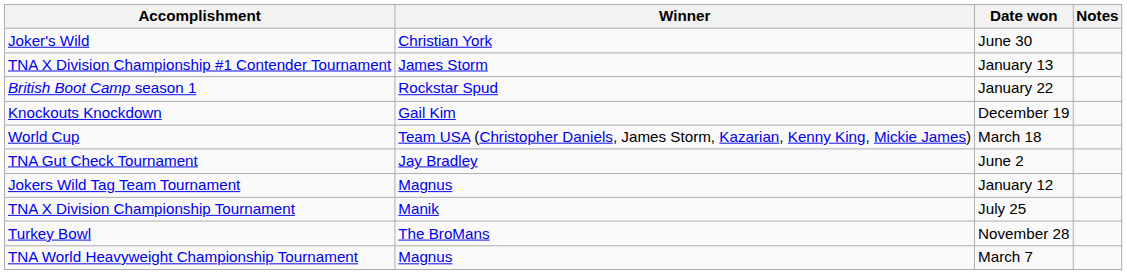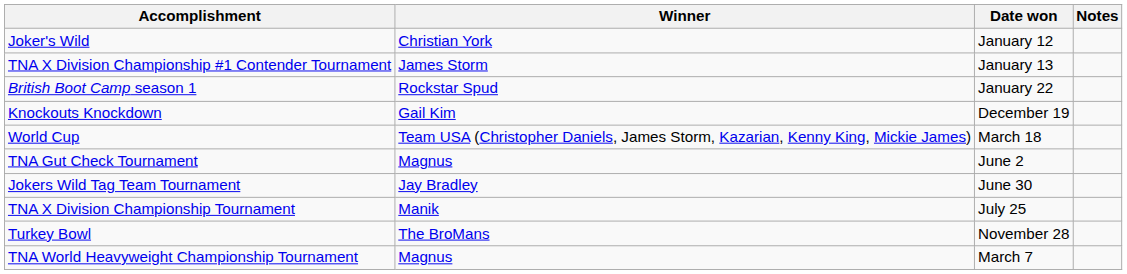Joker's Wild | Date won: June 30 -> January 12
TNA Gut Check Tournament | Winner: Jay Bradley -> Magnus
Jokers Wild Tag Team Tournament | Winner: Magnus -> Jay Bradley
Jokers Wild Tag Team Tournament | Date won: January 12 -> June 30
